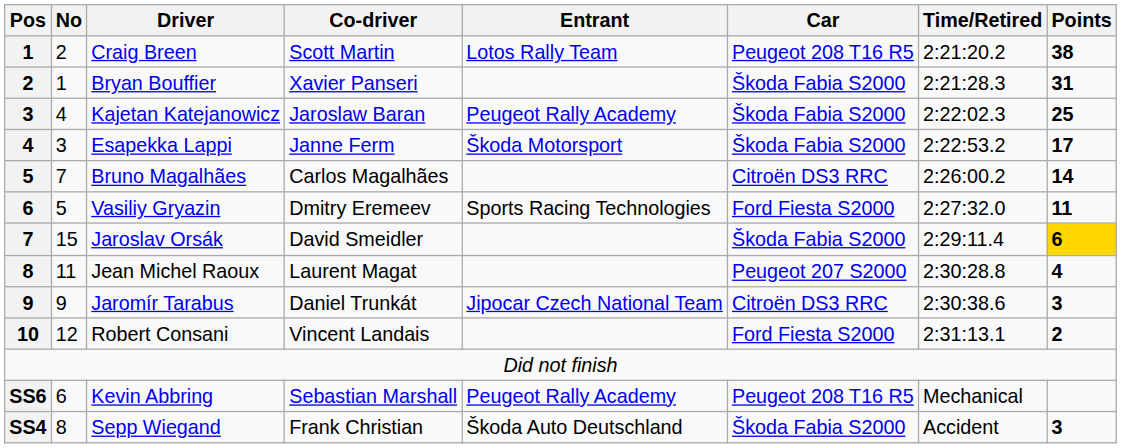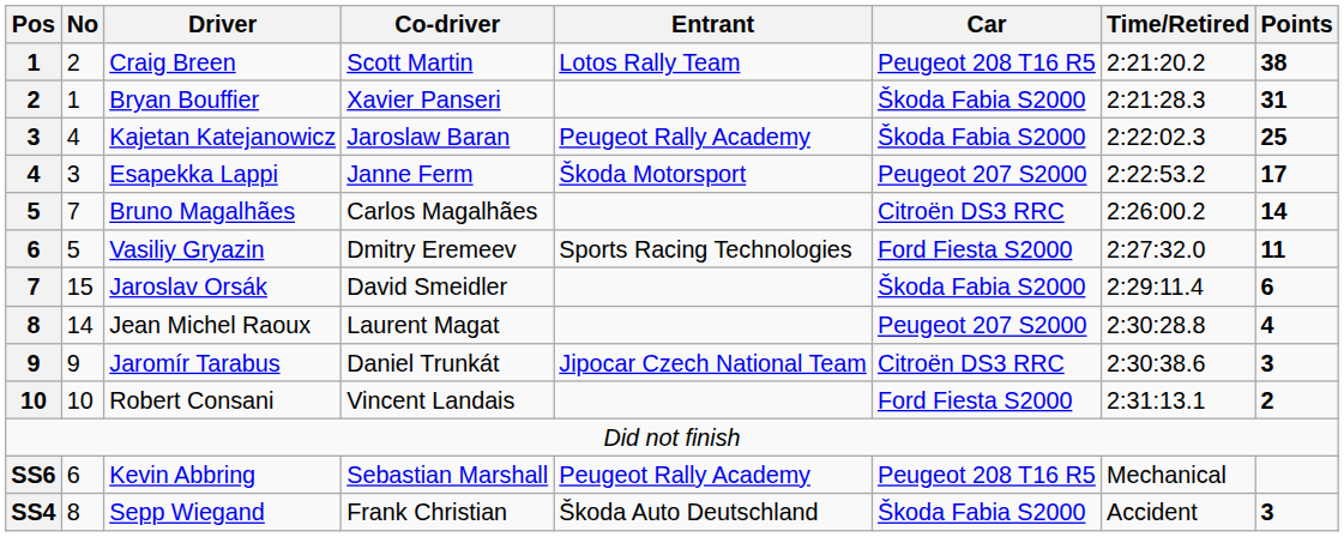Esapekka Lappi | Car: Škoda Fabia S2000 -> Peugeot 207 S2000
Jaroslav Orsák | Points: gold background -> no background
Jean Michel Raoux | No: 11 -> 14
Robert Consani | No: 12 -> 10
